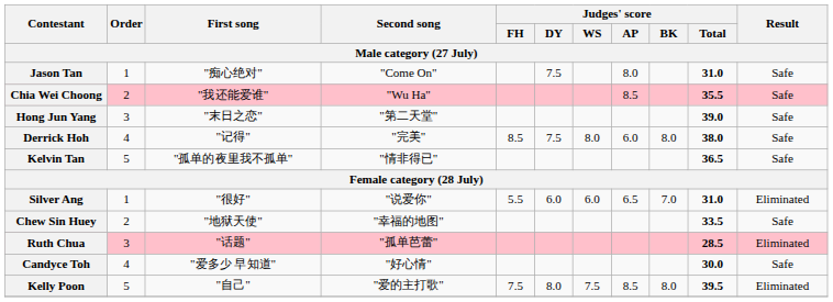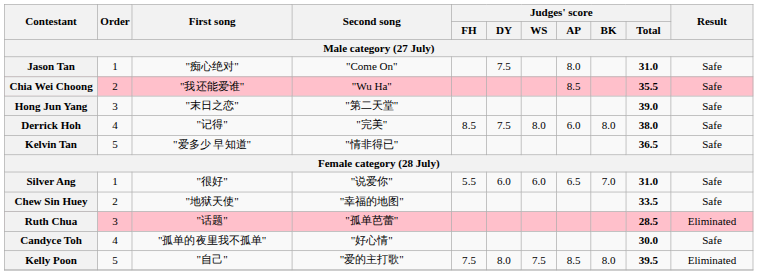Kelvin Tan | First song: "孤单的夜里我不孤单" -> "爱多少 早知道"
Silver Ang | Result: Eliminated -> Safe
Candyce Toh | First song: "爱多少 早知道" -> "孤单的夜里我不孤单"
